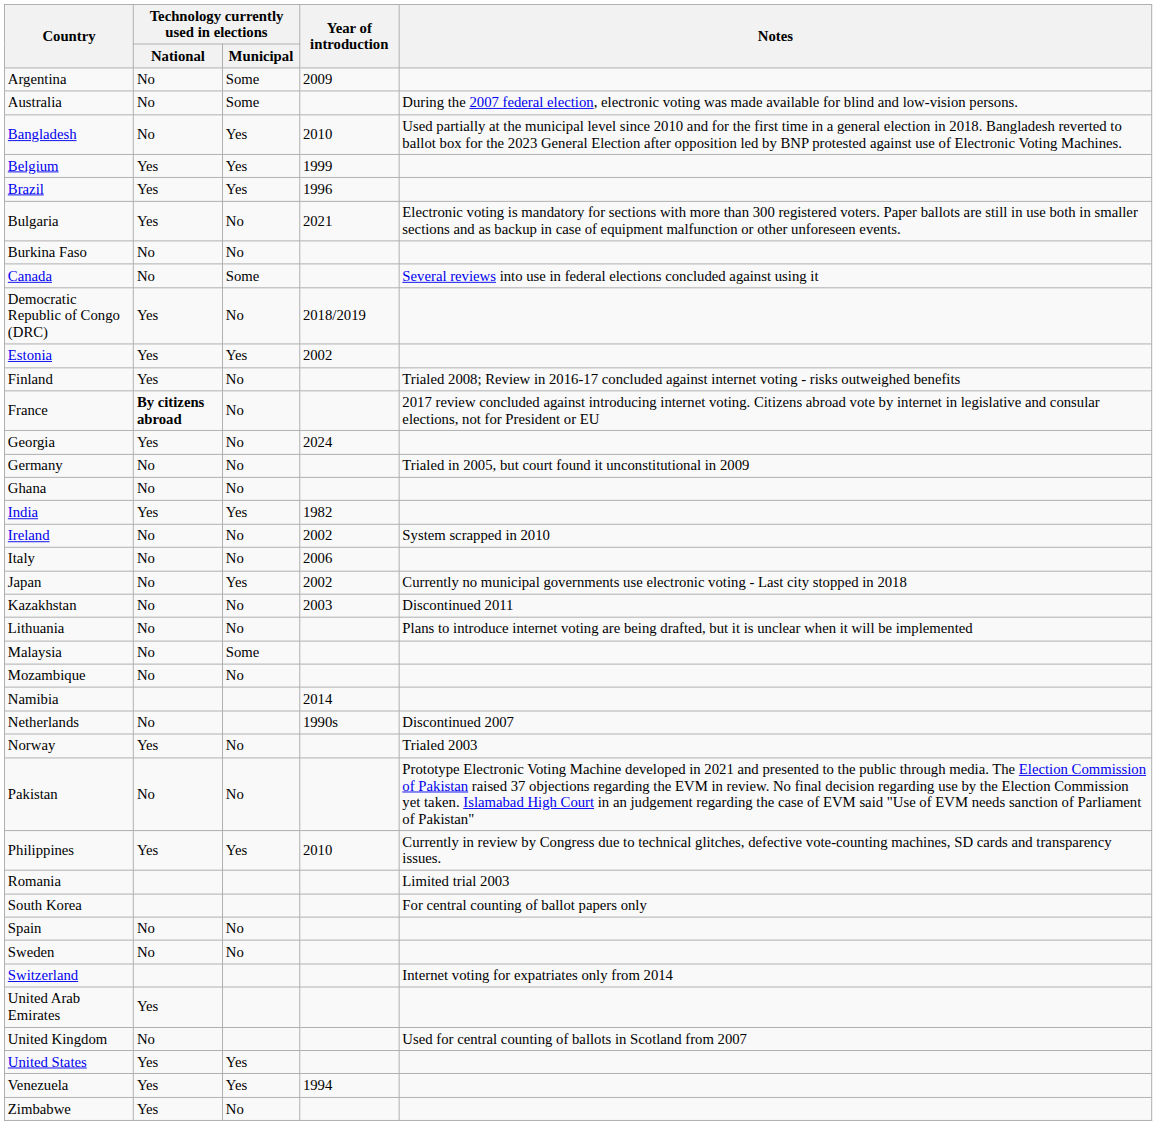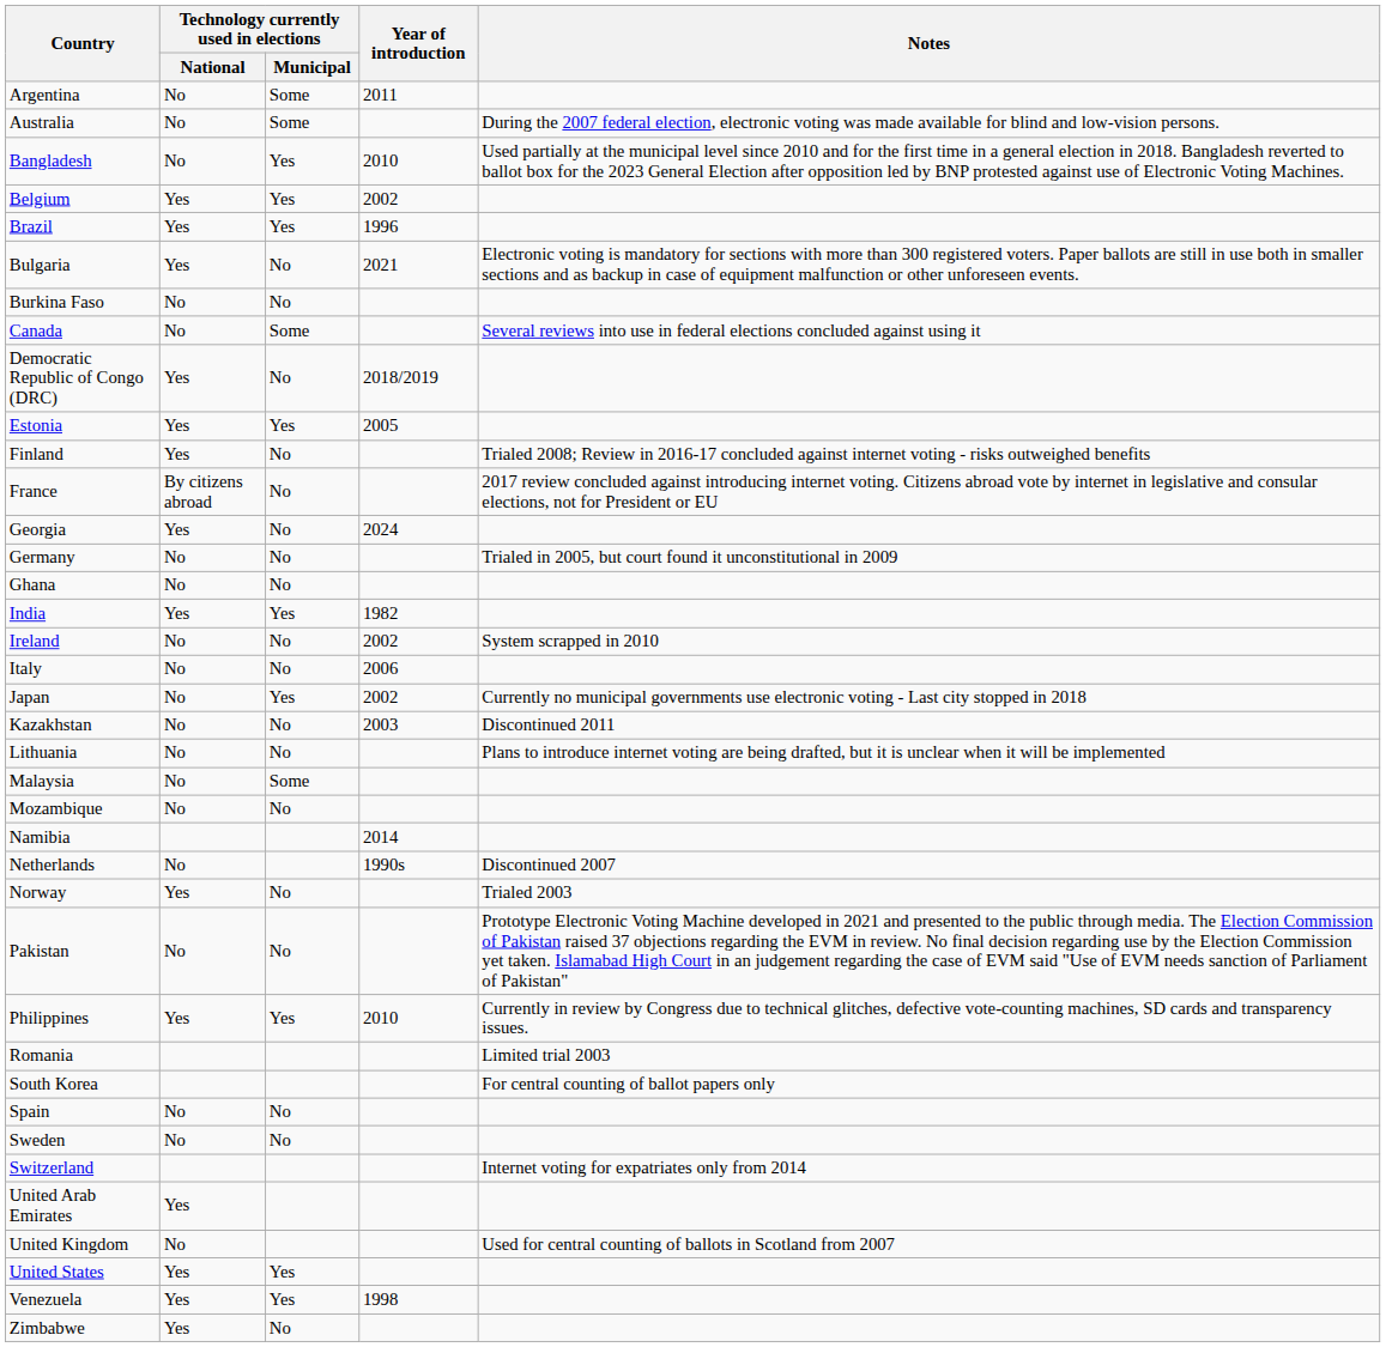Argentina | Year of introduction: 2009 -> 2011
Belgium | Year of introduction: 1999 -> 2002
Estonia | Year of introduction: 2002 -> 2005
France | Technology currently used in elections / National: bold -> normal
Venezuela | Year of introduction: 1994 -> 1998
